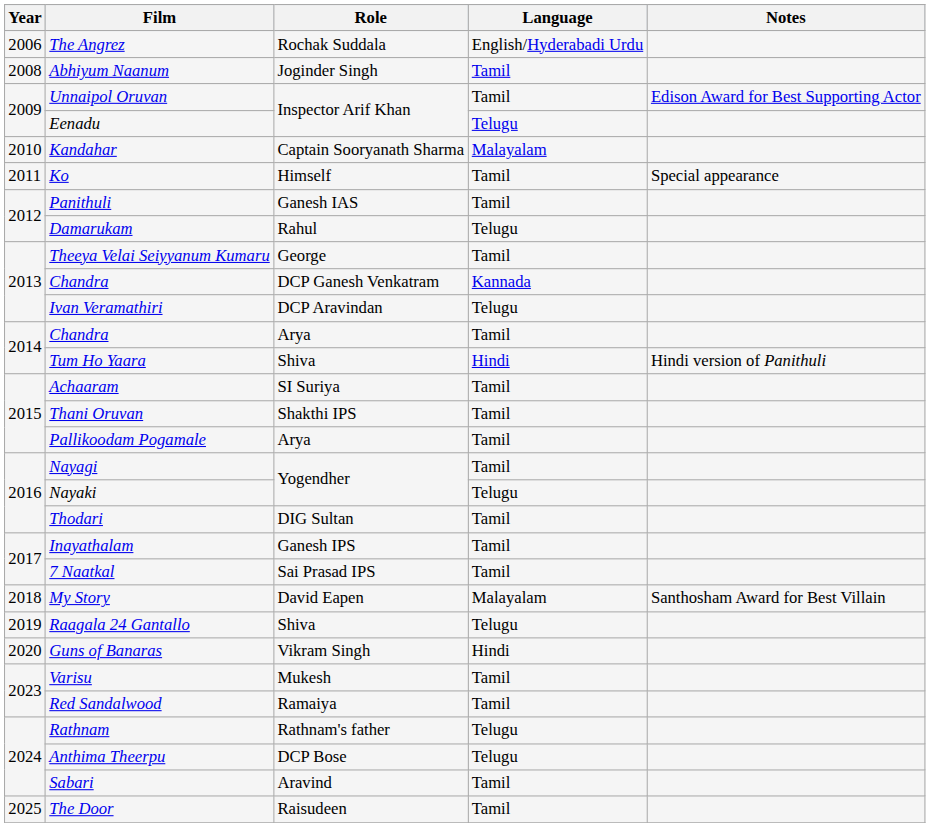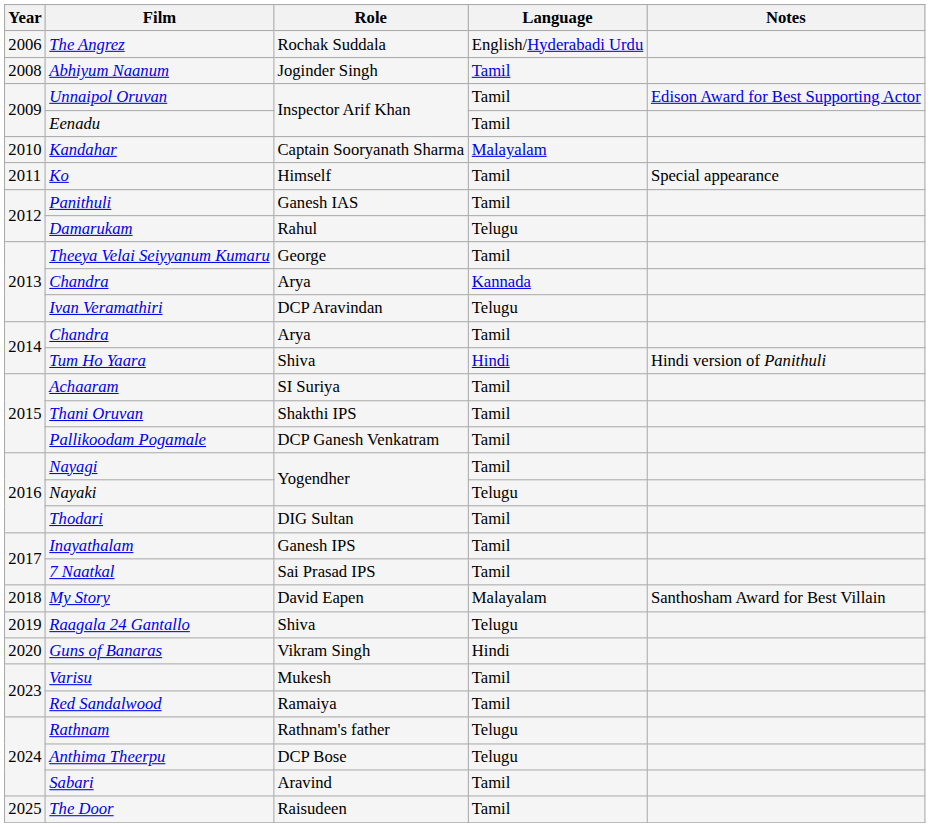Eenadu | Language: Telugu -> Tamil
2013 / Chandra | Role: DCP Ganesh Venkatram -> Arya
Pallikoodam Pogamale | Role: Arya -> DCP Ganesh Venkatram
